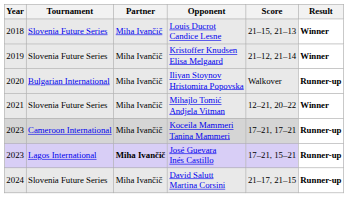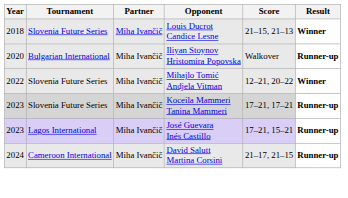- row: 2019 | Slovenia Future Series | Miha Ivančič | Kristoffer Knudsen Elisa Melgaard | 21–12, 21–14 | Winner
Mihajlo Tomić Andjela Vitman | Year: 2021 -> 2022
Koceila Mammeri Tanina Mammeri | Tournament: Cameroon International -> Slovenia Future Series
José Guevara Inés Castillo | Partner: bold -> normal
David Salutt Martina Corsini | Tournament: Slovenia Future Series -> Cameroon International
